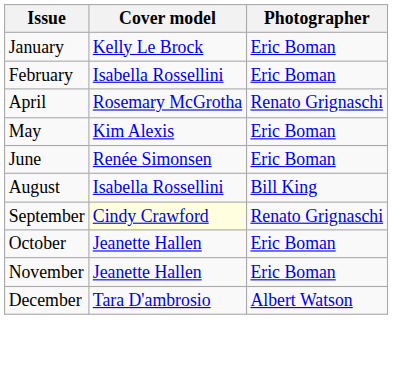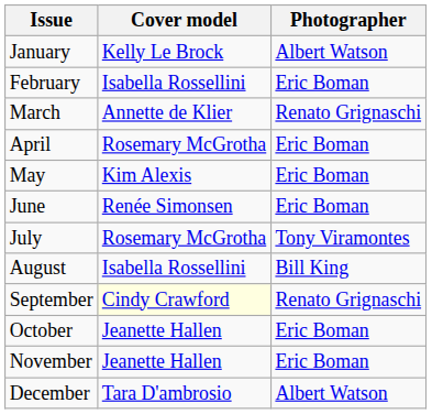January | Photographer: Eric Boman -> Albert Watson
+ row: March | Annette de Klier | Renato Grignaschi
April | Photographer: Renato Grignaschi -> Eric Boman
+ row: July | Rosemary McGrotha | Tony Viramontes
